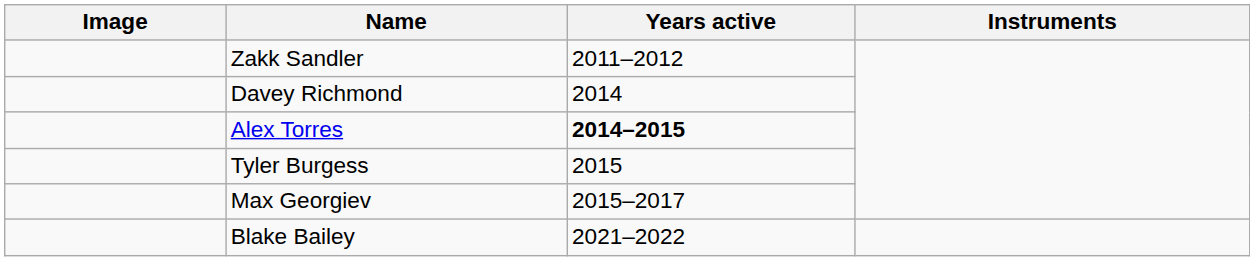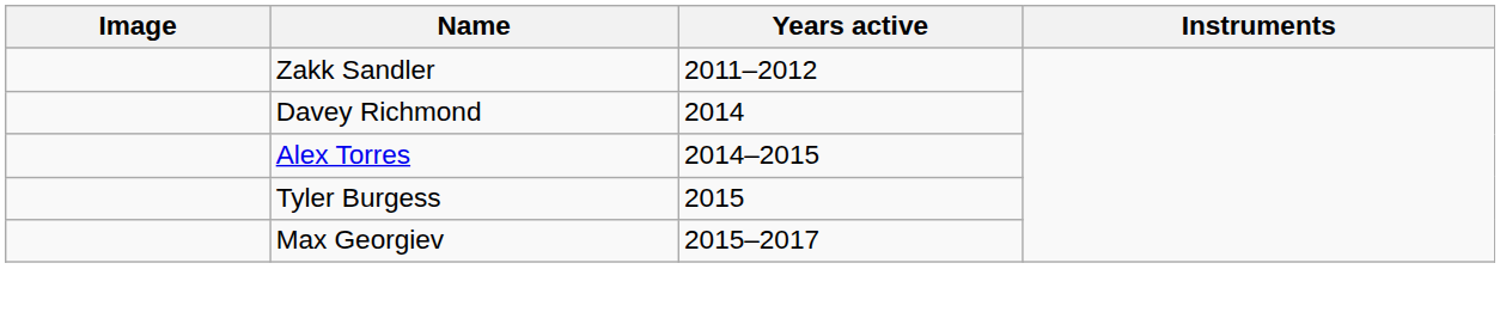Alex Torres | Years active: bold -> normal
- row: Blake Bailey | 2021–2022
